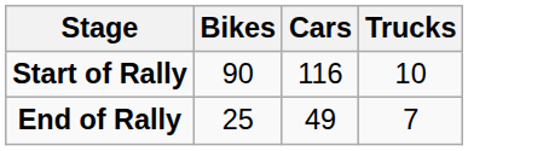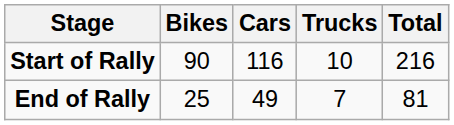+ column: Total | 216 | 81
